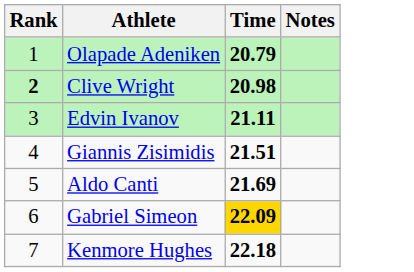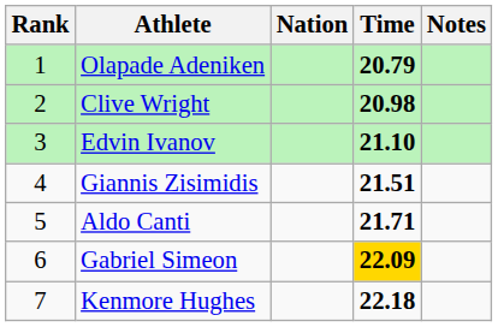+ column: Nation
Clive Wright | Rank: bold -> normal
Edvin Ivanov | Time: 21.11 -> 21.10
Aldo Canti | Time: 21.69 -> 21.71
